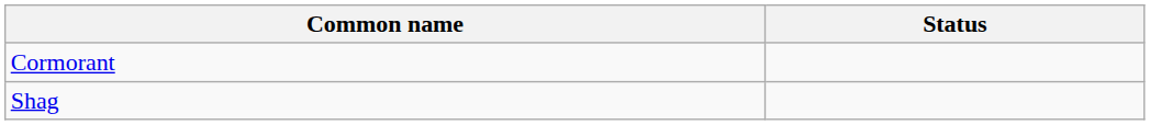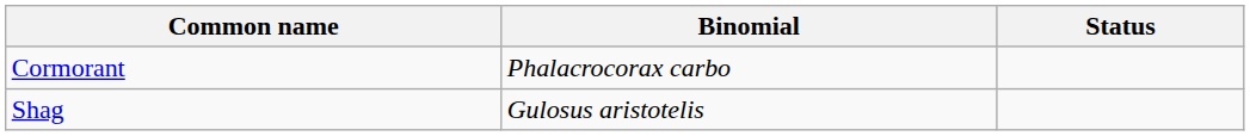+ column: Binomial | Phalacrocorax carbo | Gulosus aristotelis
